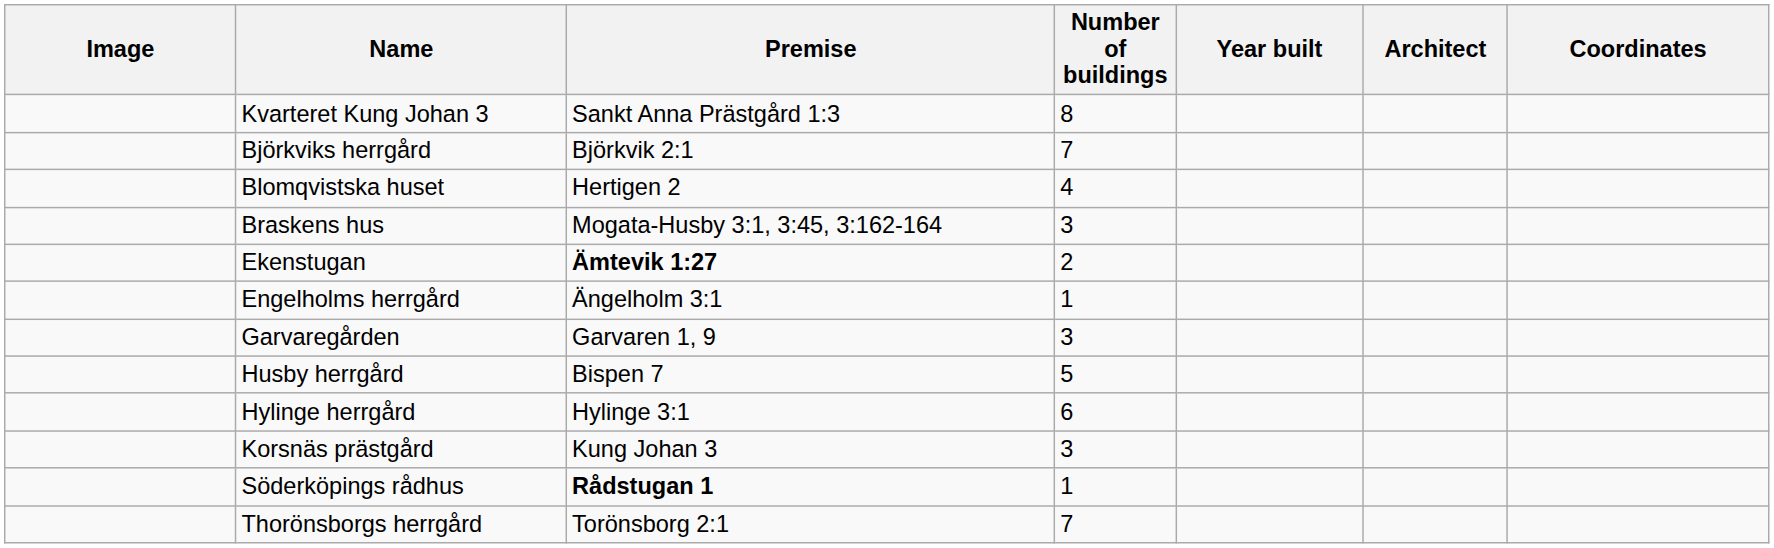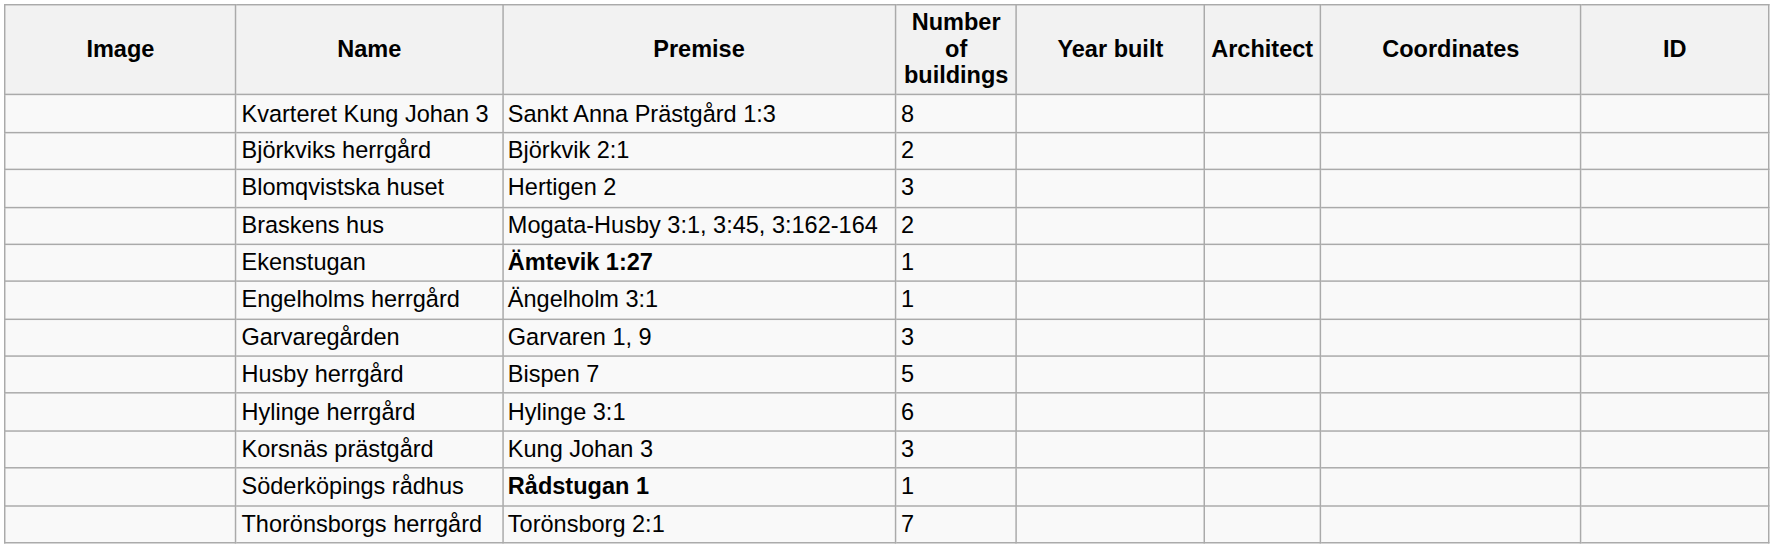+ column: ID
Björkviks herrgård | Number of buildings: 7 -> 2
Blomqvistska huset | Number of buildings: 4 -> 3
Braskens hus | Number of buildings: 3 -> 2
Ekenstugan | Number of buildings: 2 -> 1
